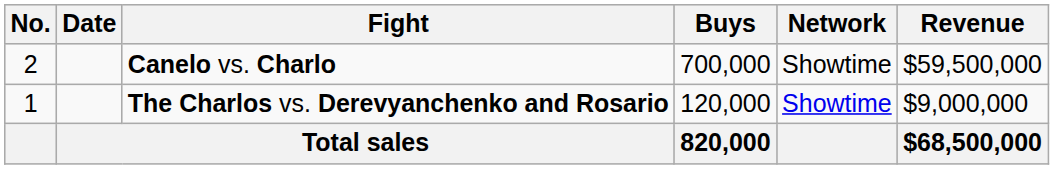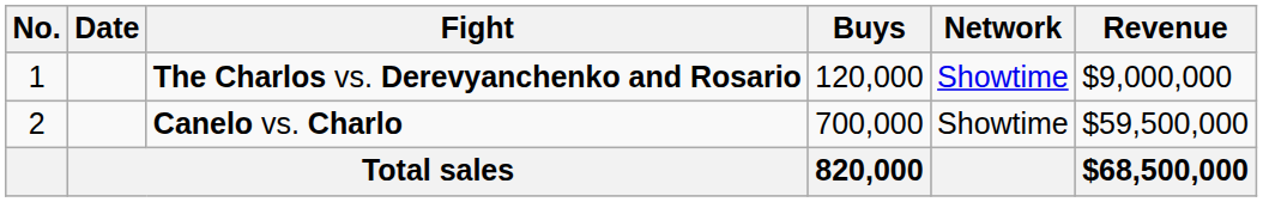rows swapped: The Charlos vs. Derevyanchenko and Rosario <-> Canelo vs. Charlo
